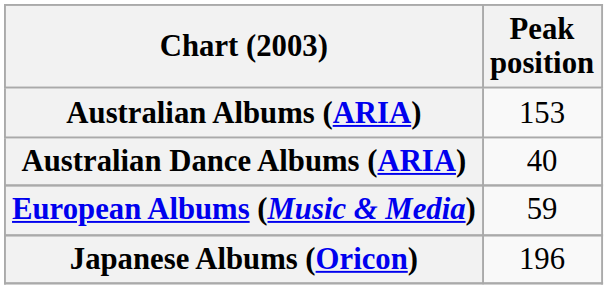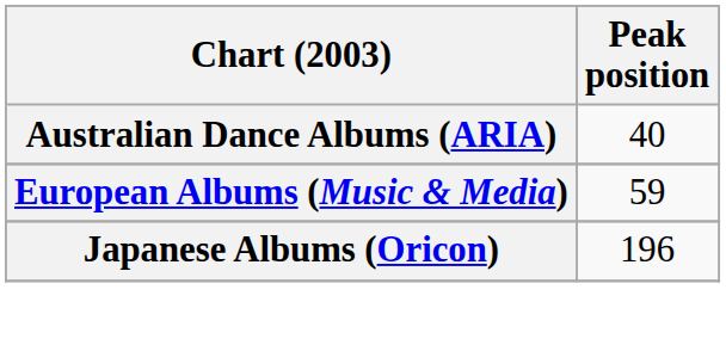- row: Australian Albums (ARIA) | 153
